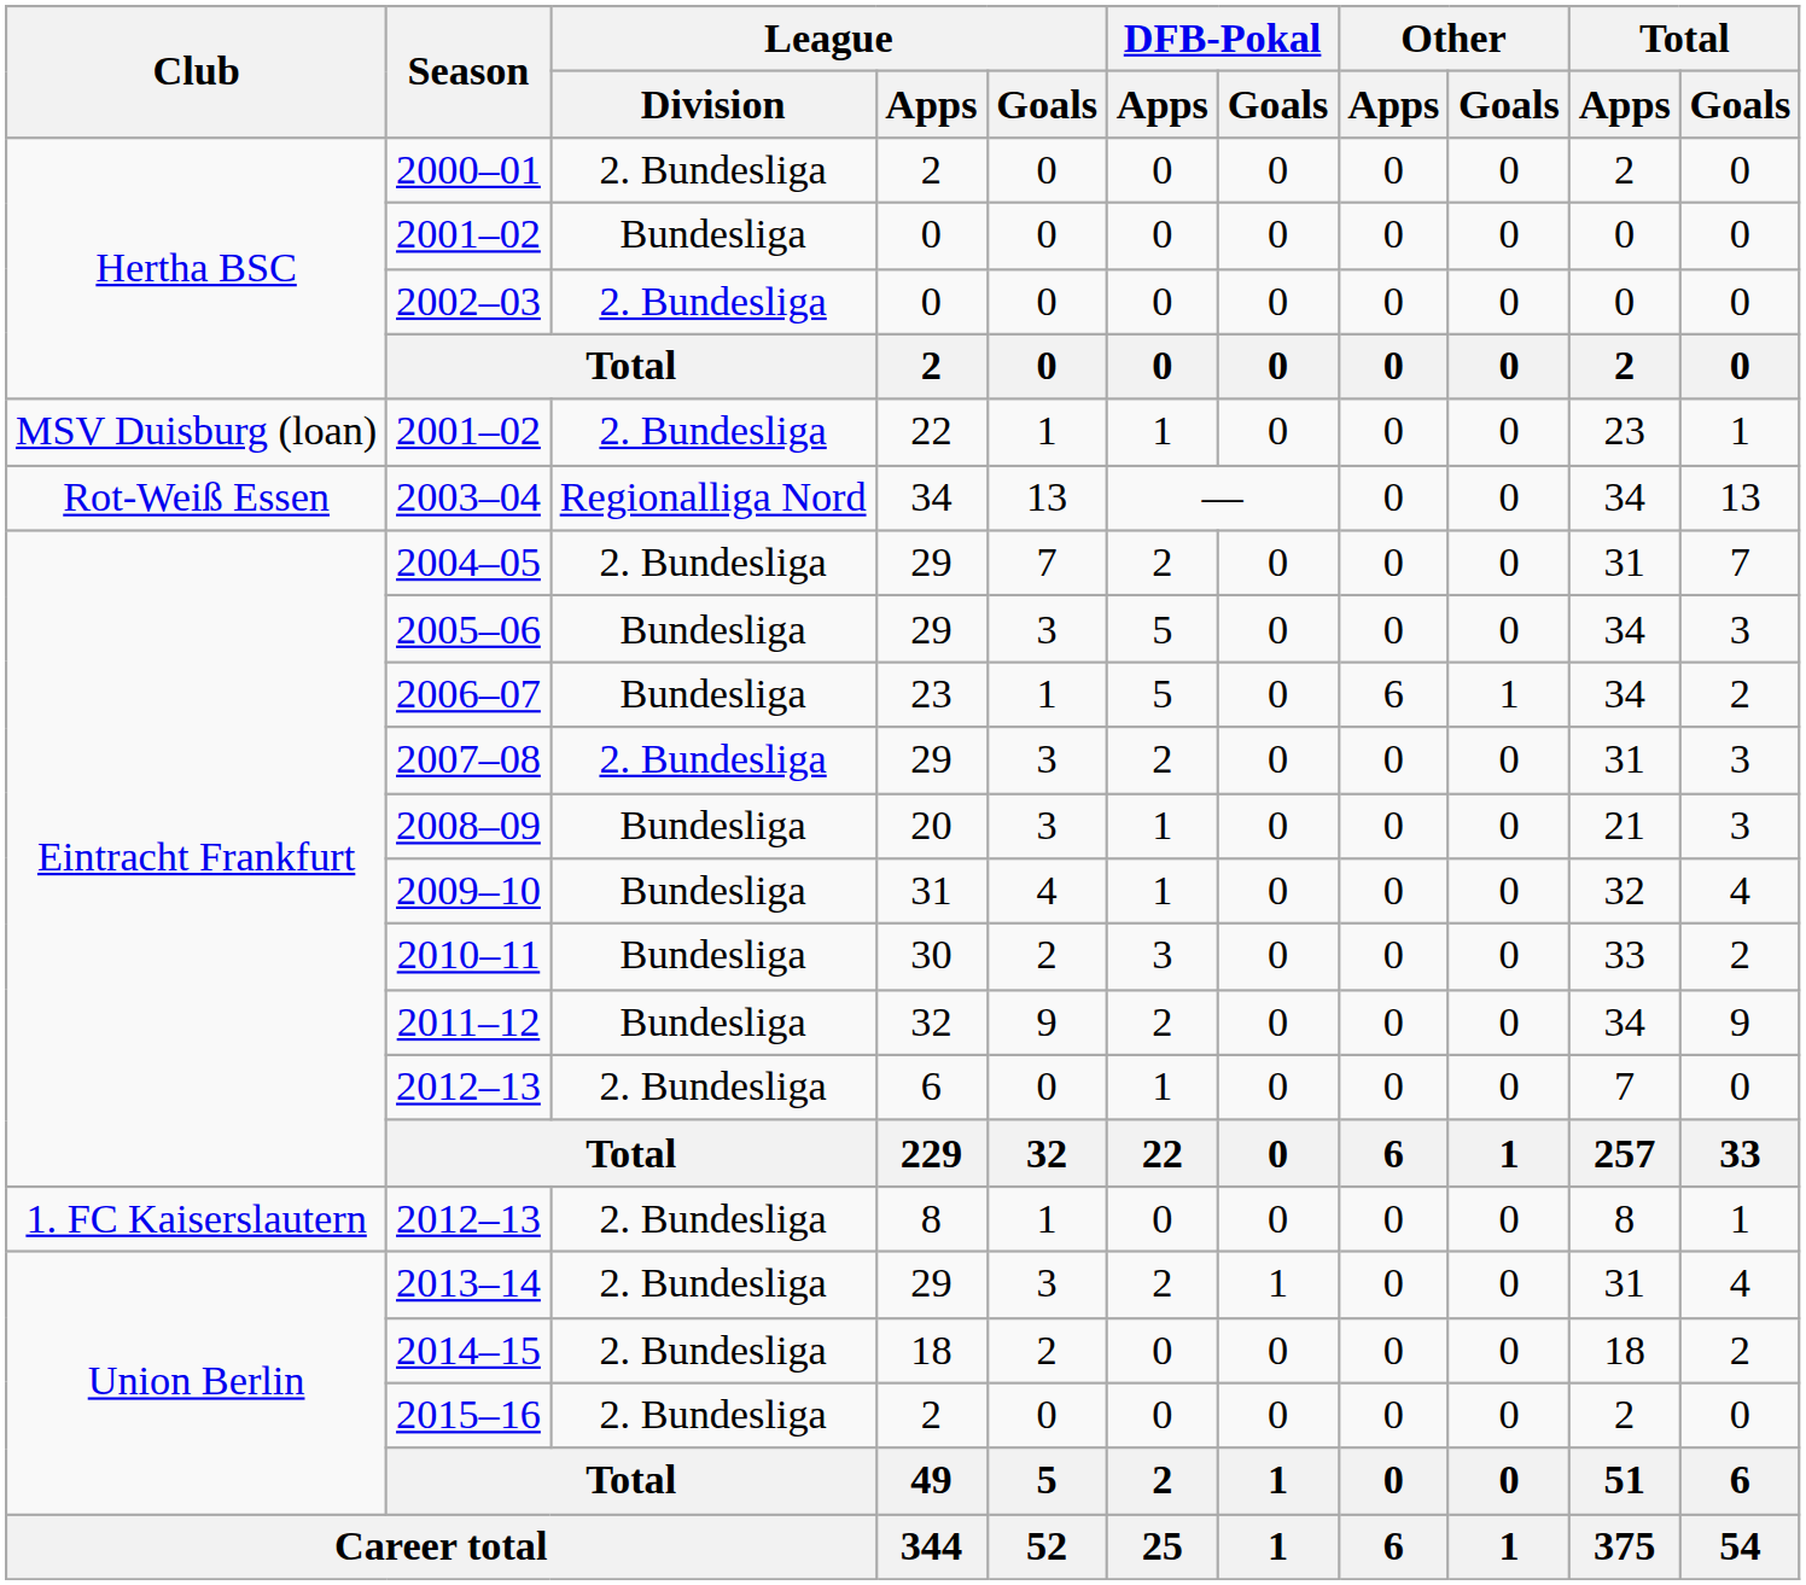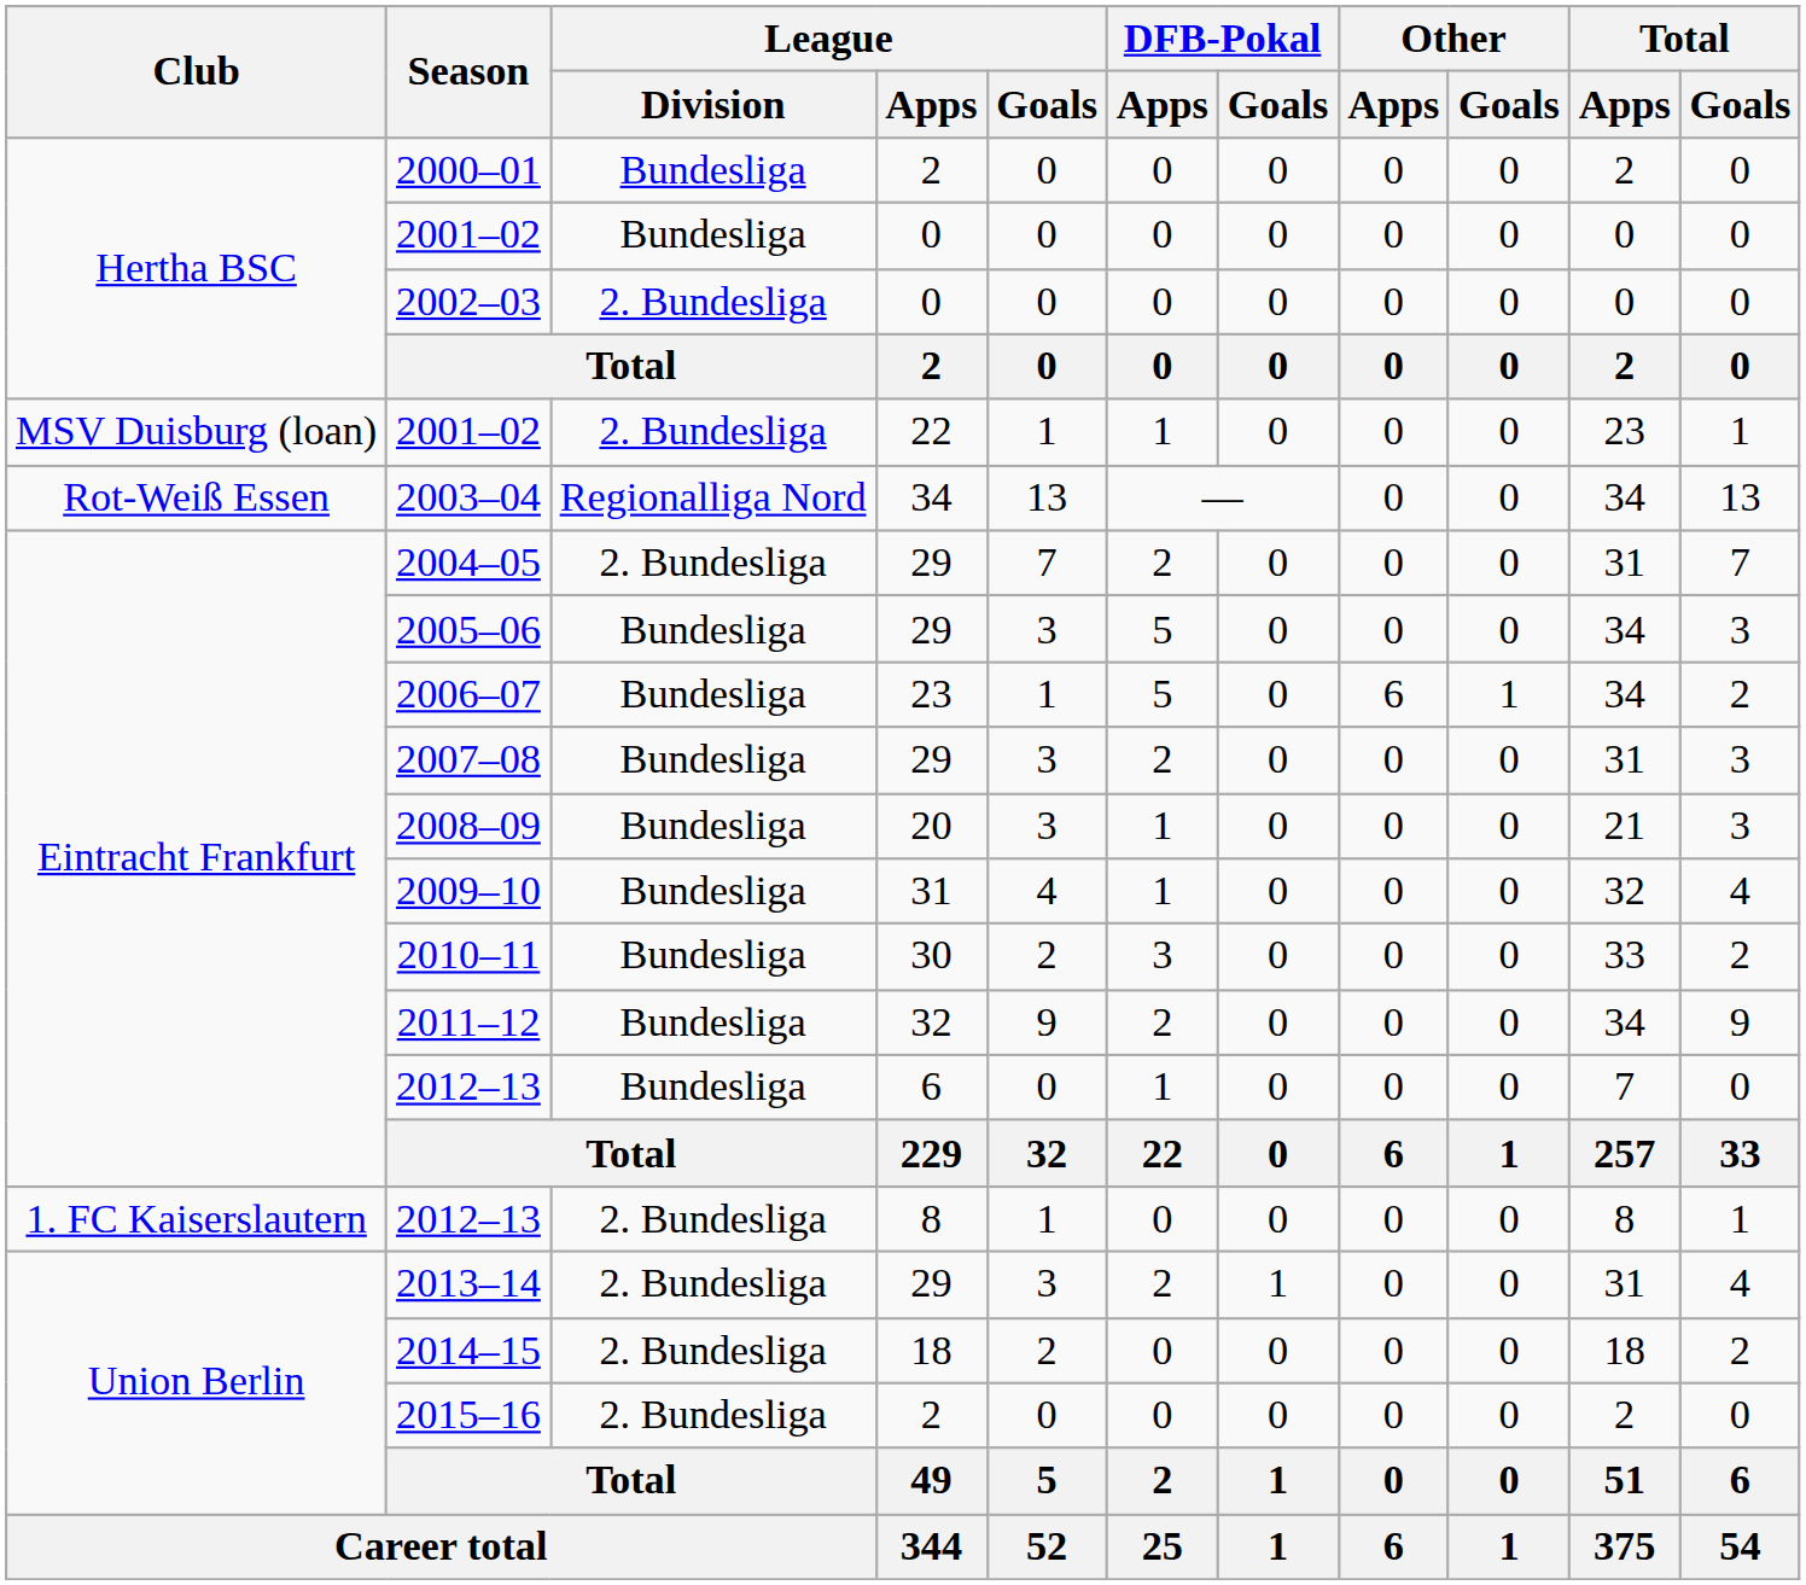2000–01 | League / Division: 2. Bundesliga -> Bundesliga
2007–08 | League / Division: 2. Bundesliga -> Bundesliga
2012–13 / 6 | League / Division: 2. Bundesliga -> Bundesliga
